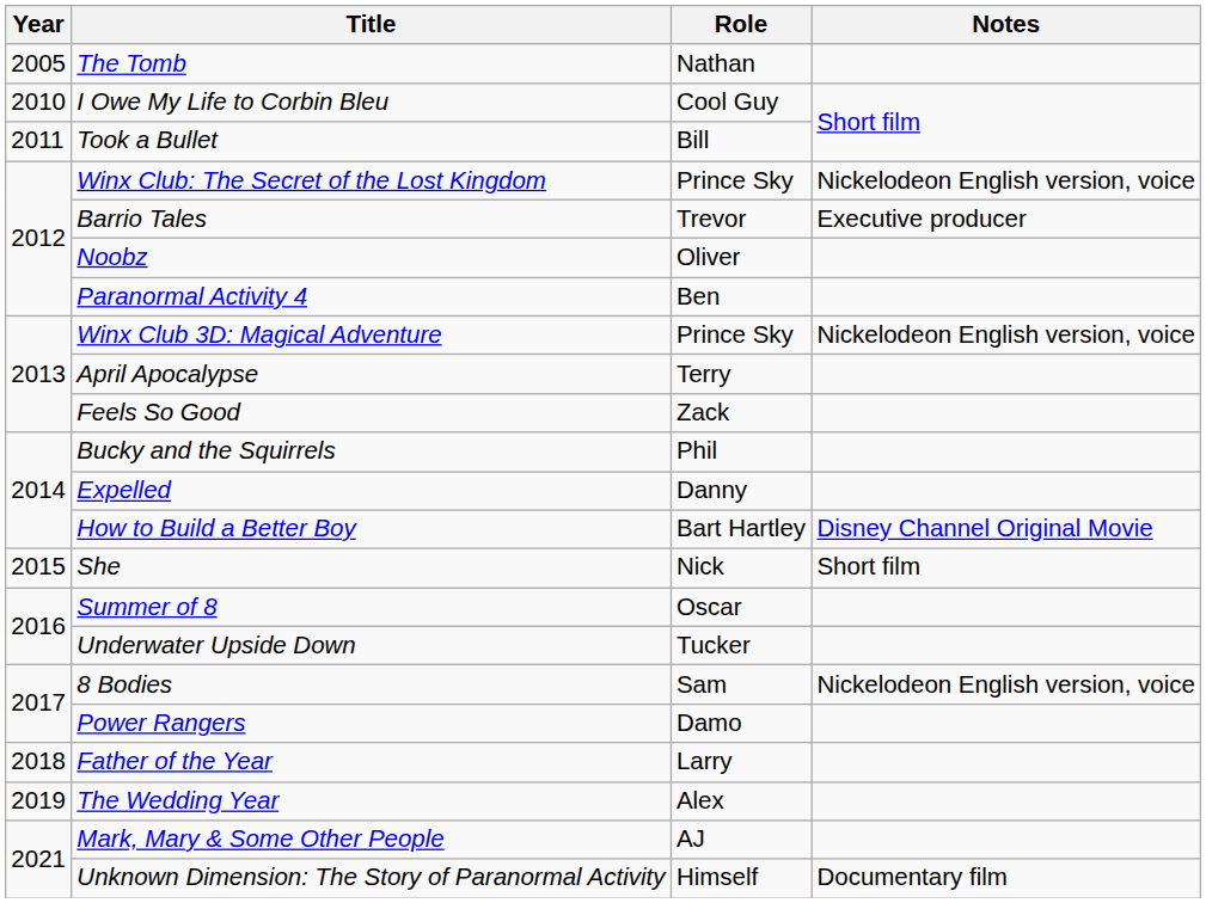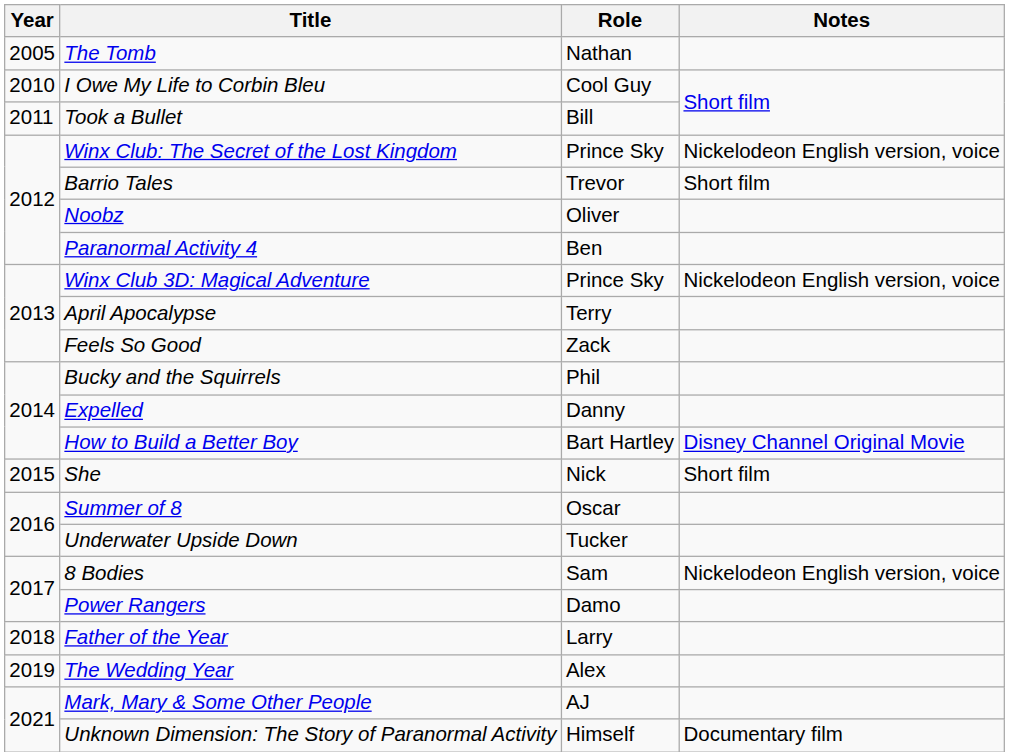Barrio Tales | Notes: Executive producer -> Short film
